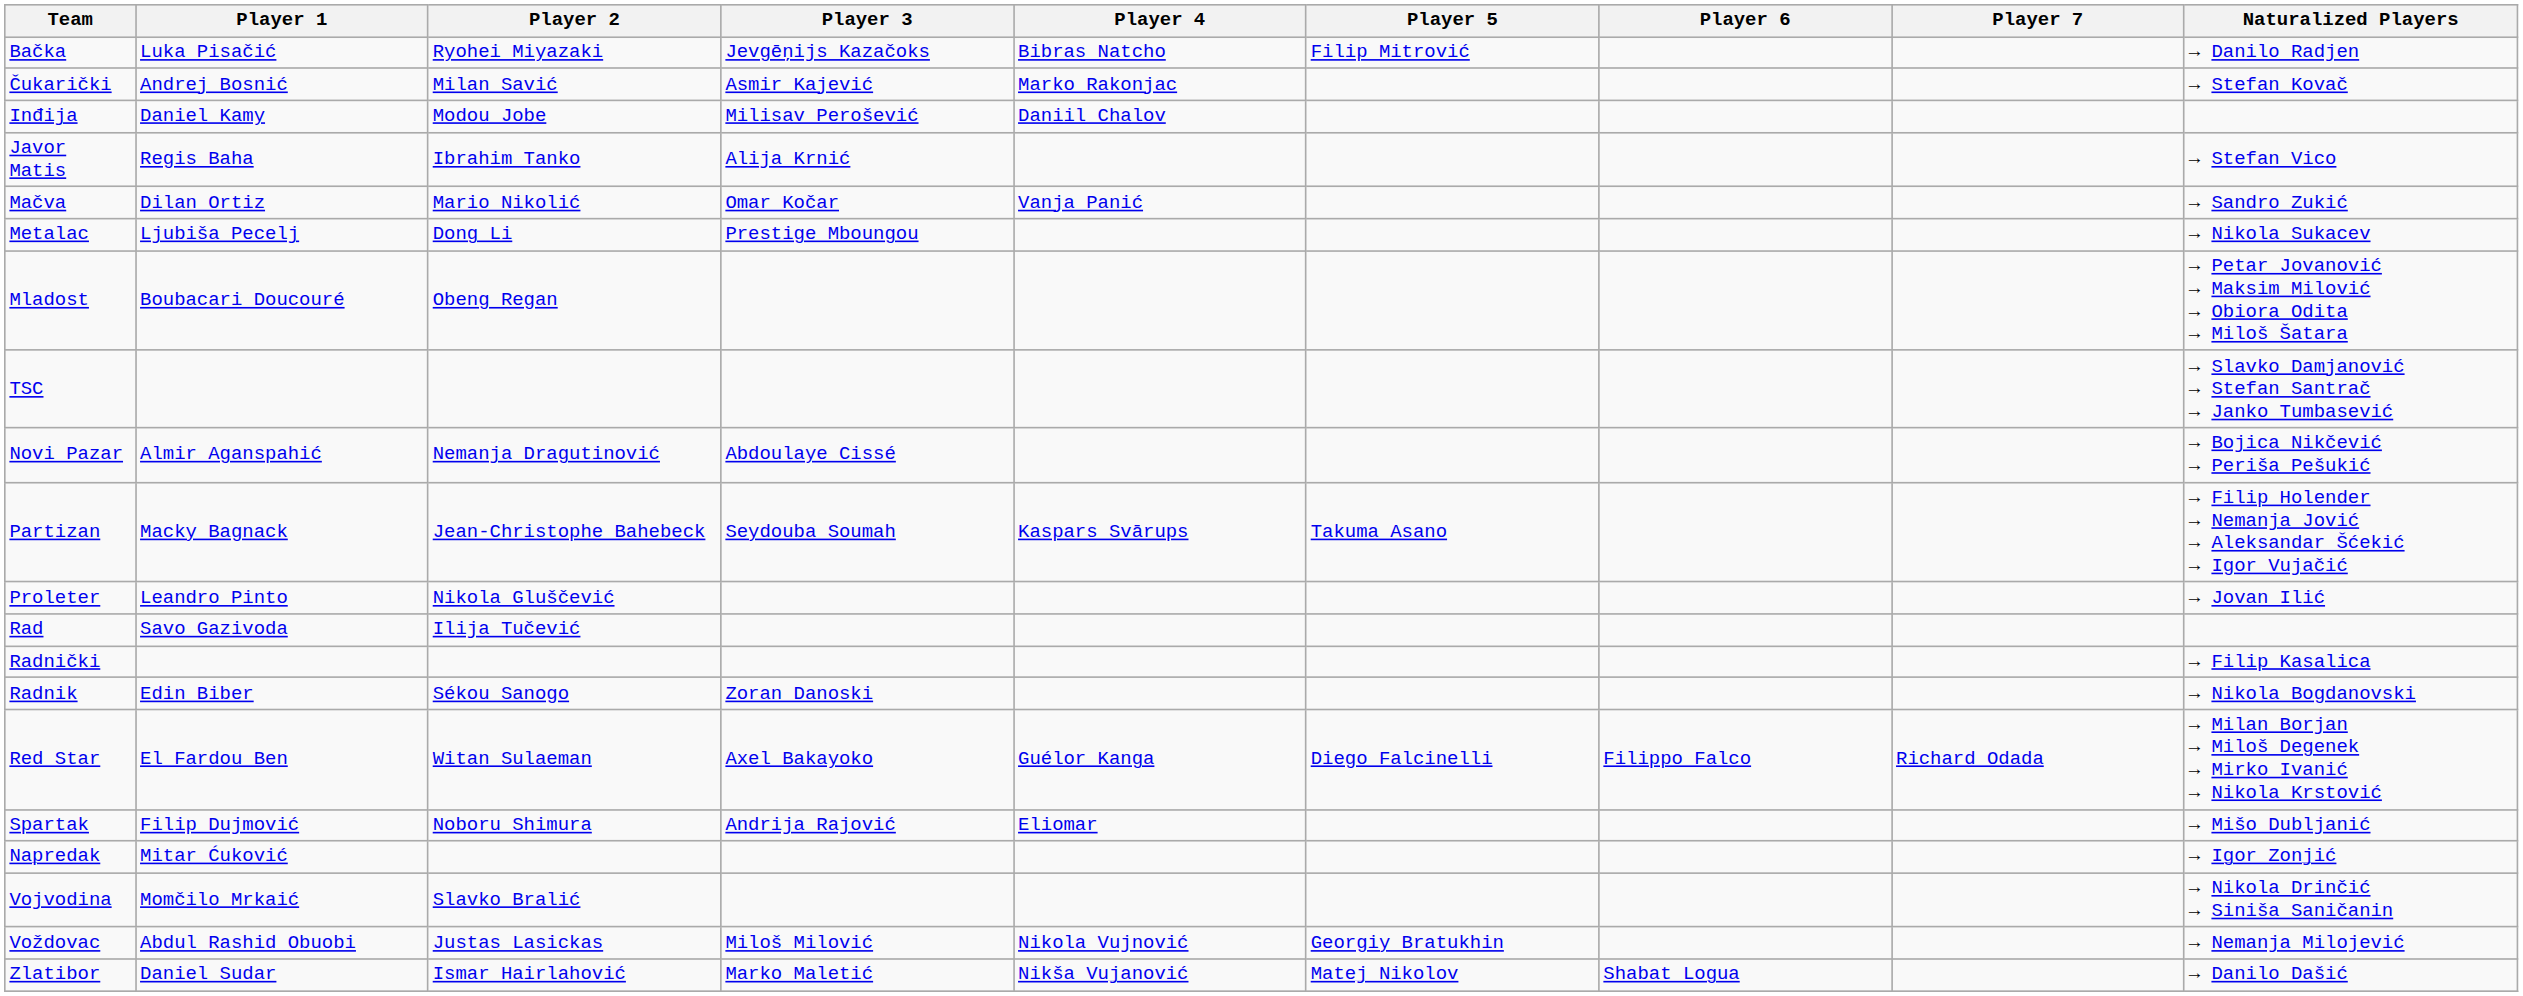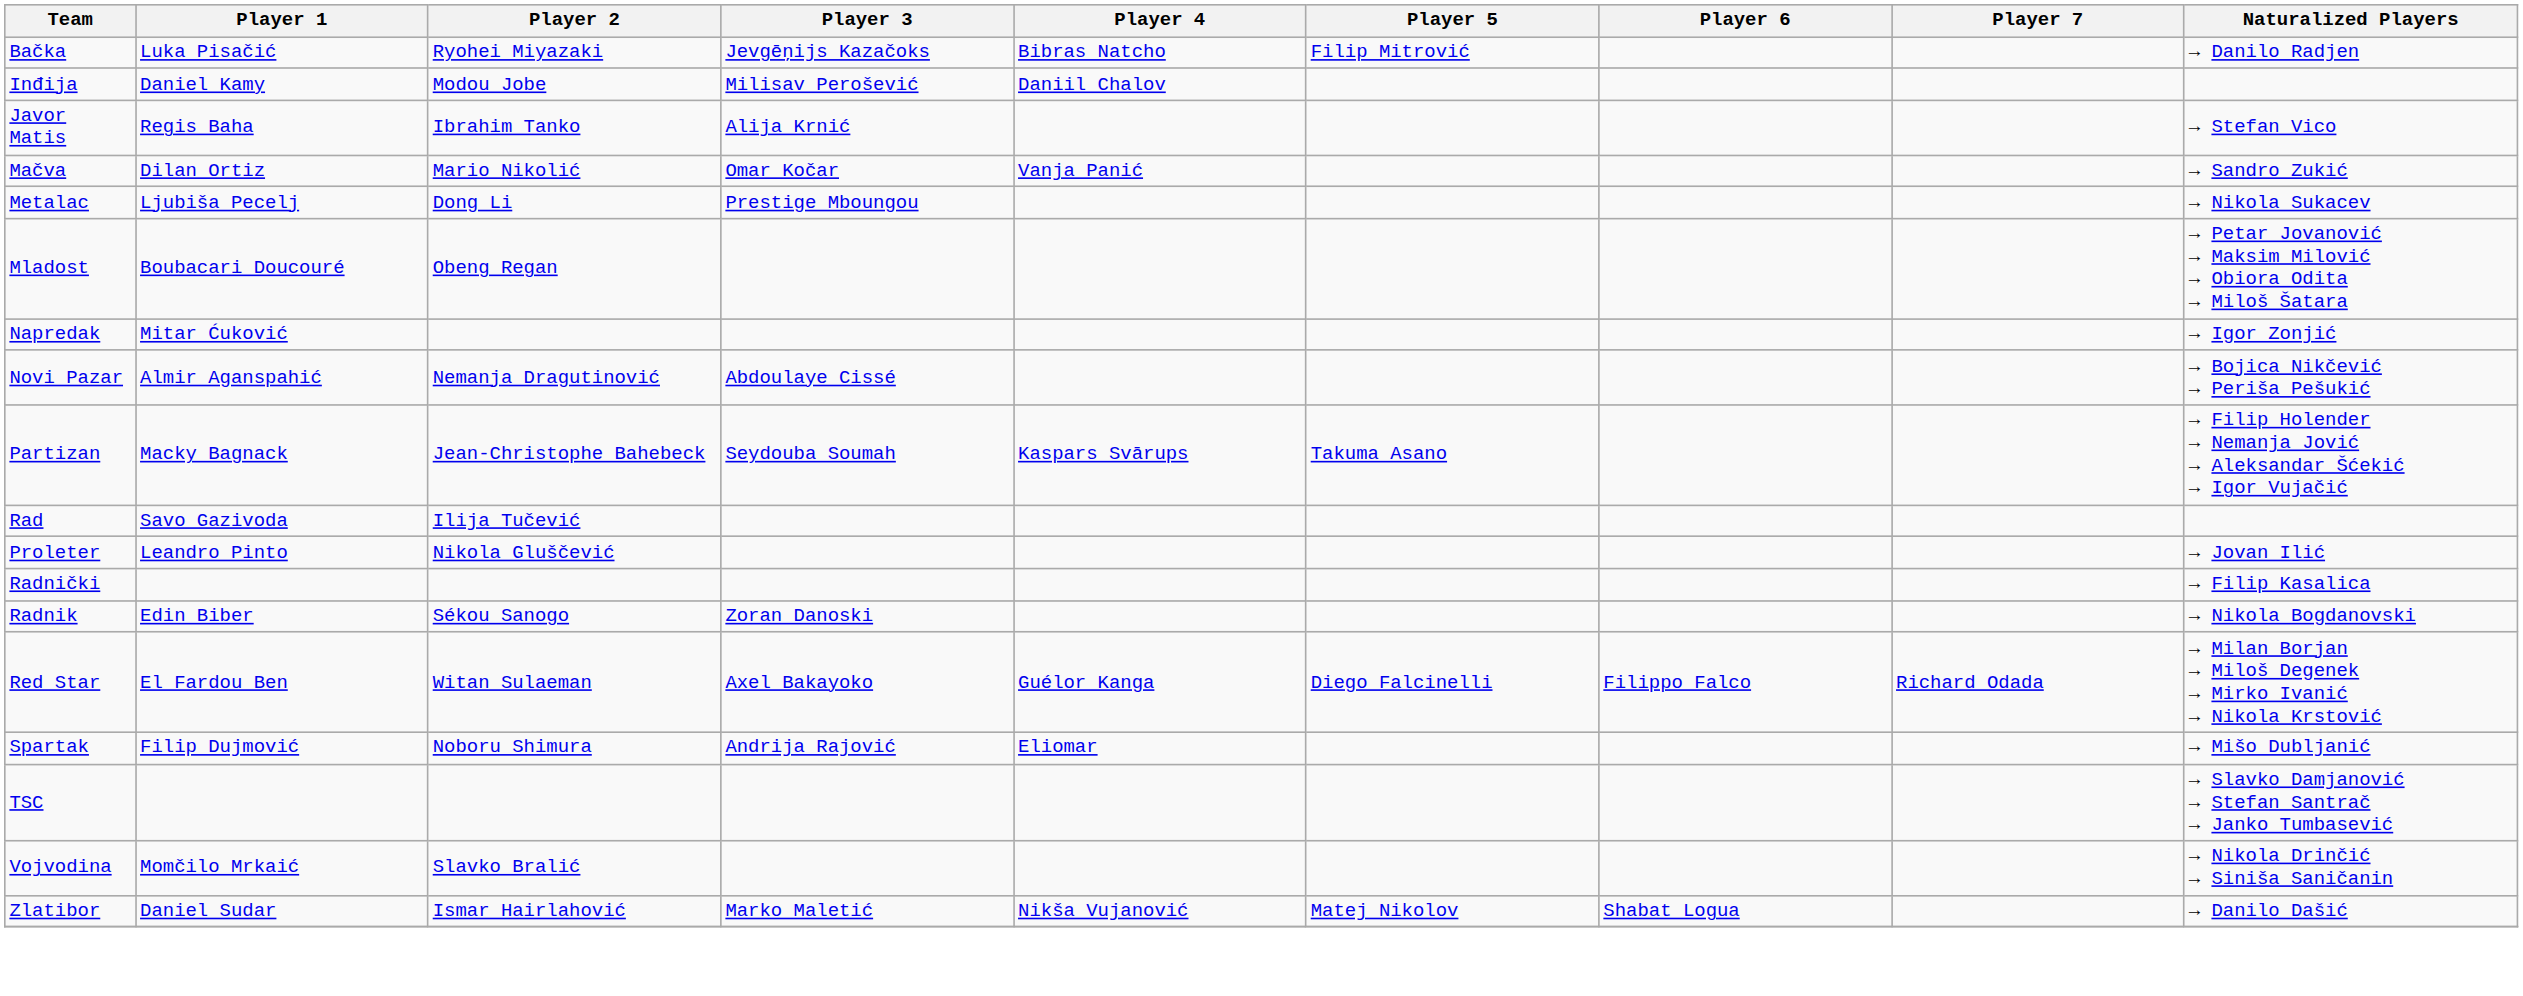- row: Čukarički | Andrej Bosnić | Milan Savić | Asmir Kajević | Marko Rakonjac | → Stefan Kovač
rows swapped: Napredak <-> TSC
rows swapped: Proleter <-> Rad
- row: Voždovac | Abdul Rashid Obuobi | Justas Lasickas | Miloš Milović | Nikola Vujnović | Georgiy Bratukhin | → Nemanja Milojević
